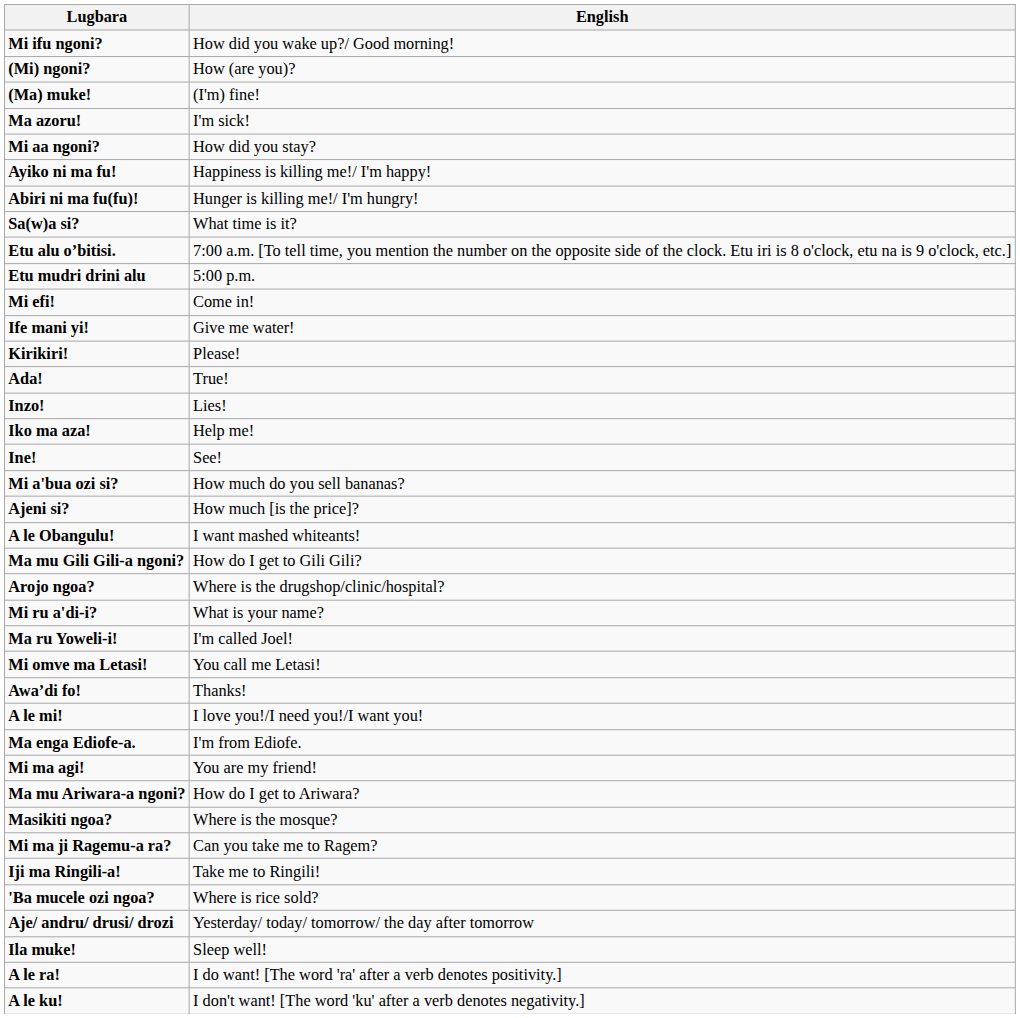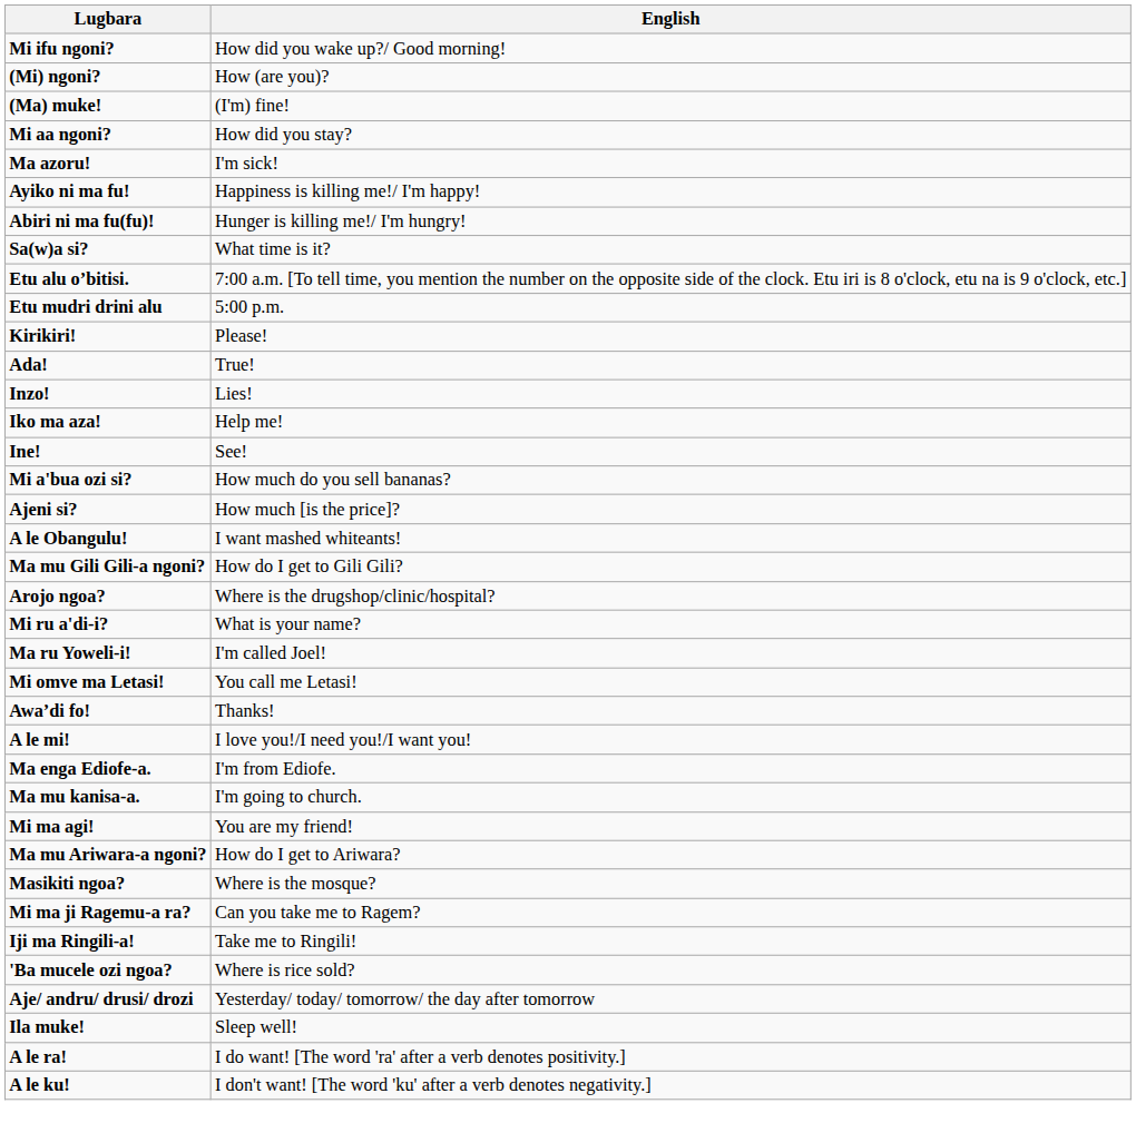rows swapped: Ma azoru! <-> Mi aa ngoni?
- row: Mi efi! | Come in!
- row: Ife mani yi! | Give me water!
+ row: Ma mu kanisa-a. | I'm going to church.
